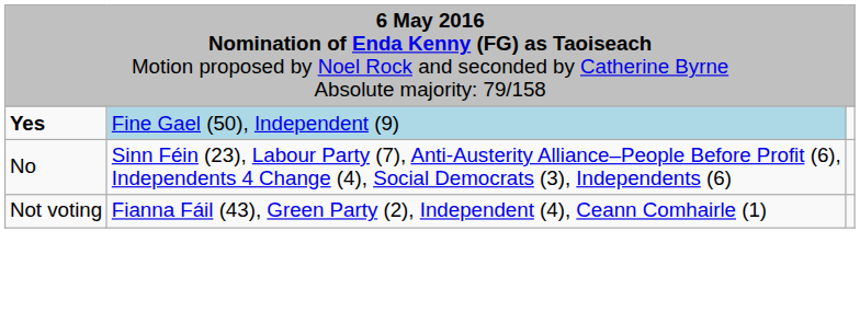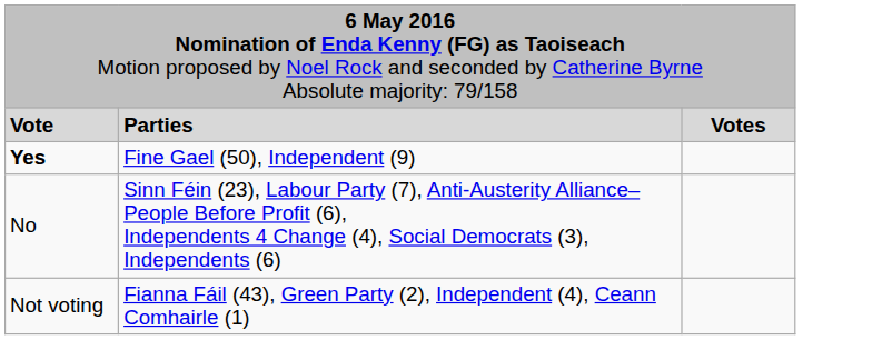+ row: Vote | Parties | Votes
Yes | column 2: lightblue background -> no background
